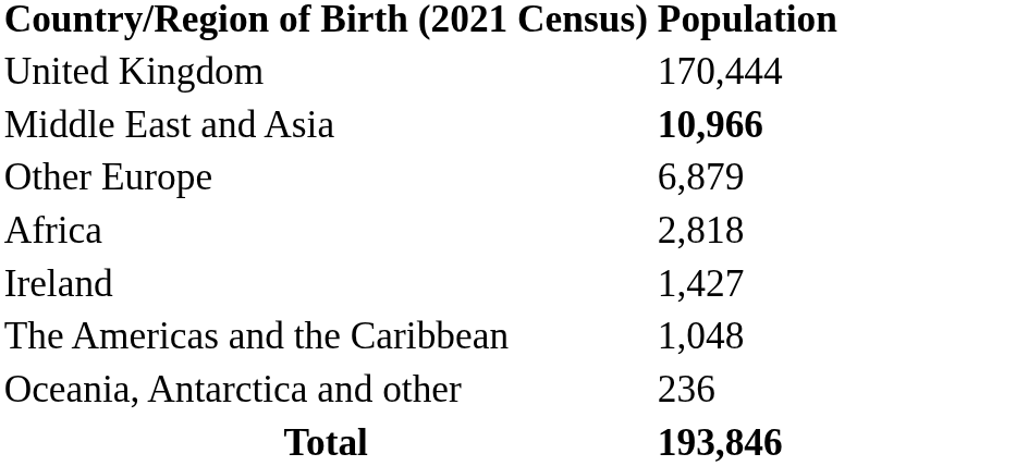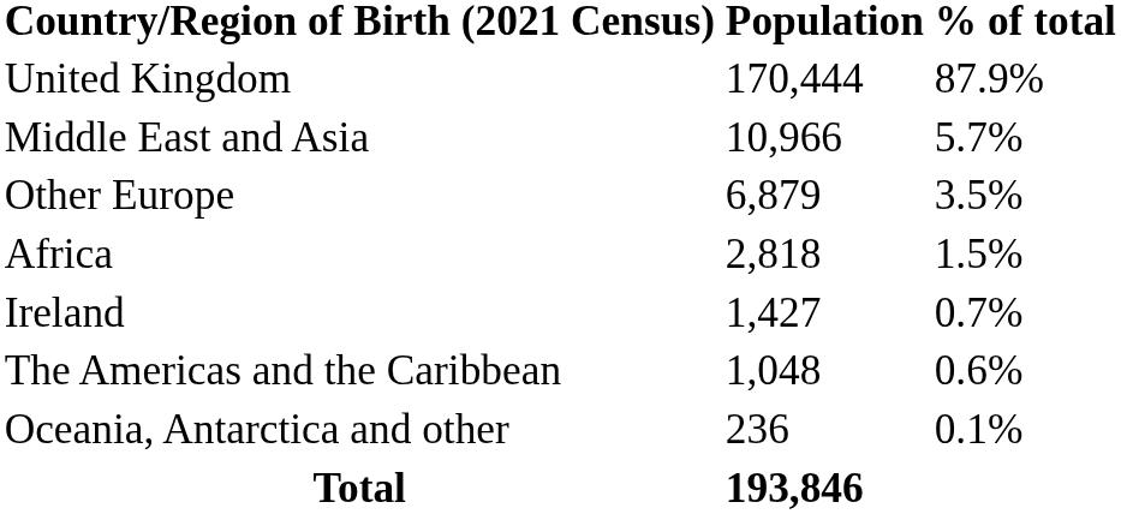+ column: % of total | 87.9% | 5.7% | 3.5% | 1.5% | 0.7% | 0.6% | 0.1%
Middle East and Asia | Population: bold -> normal
